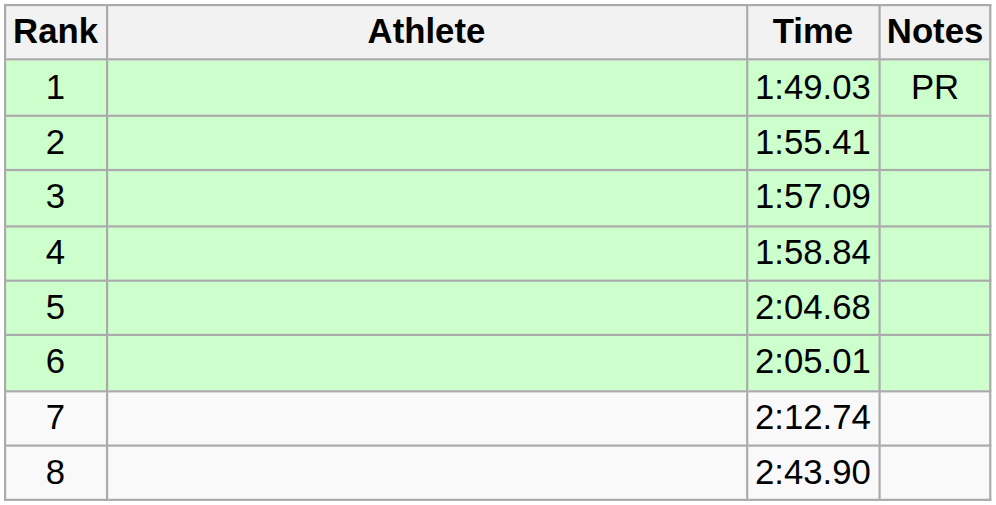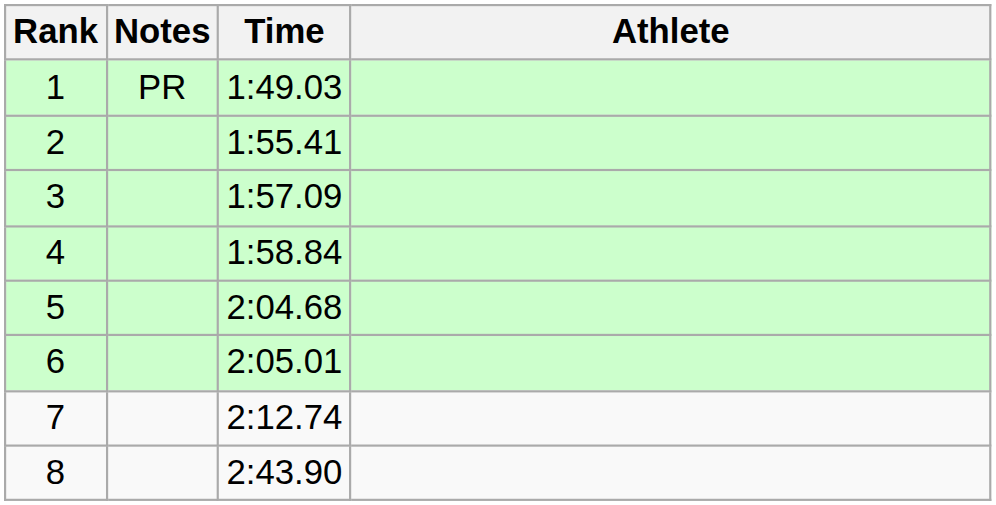columns swapped: Athlete <-> Notes
